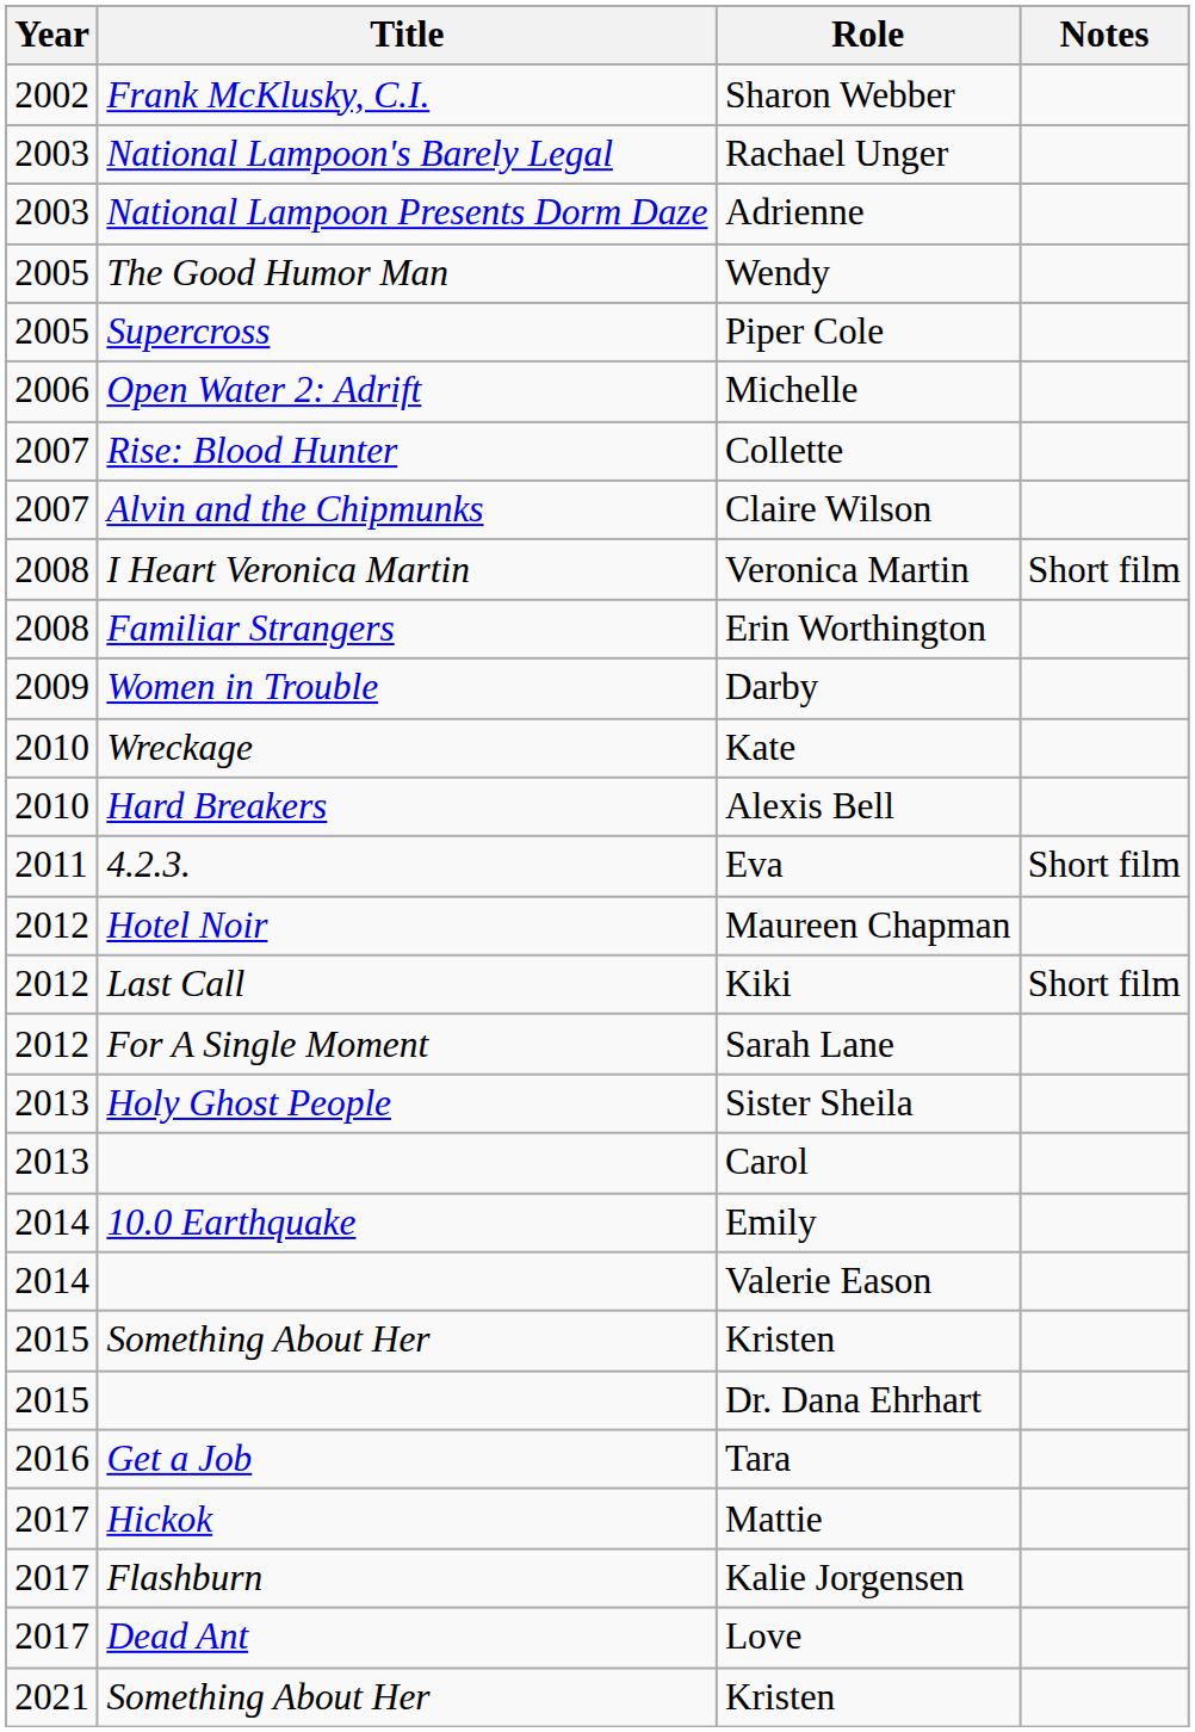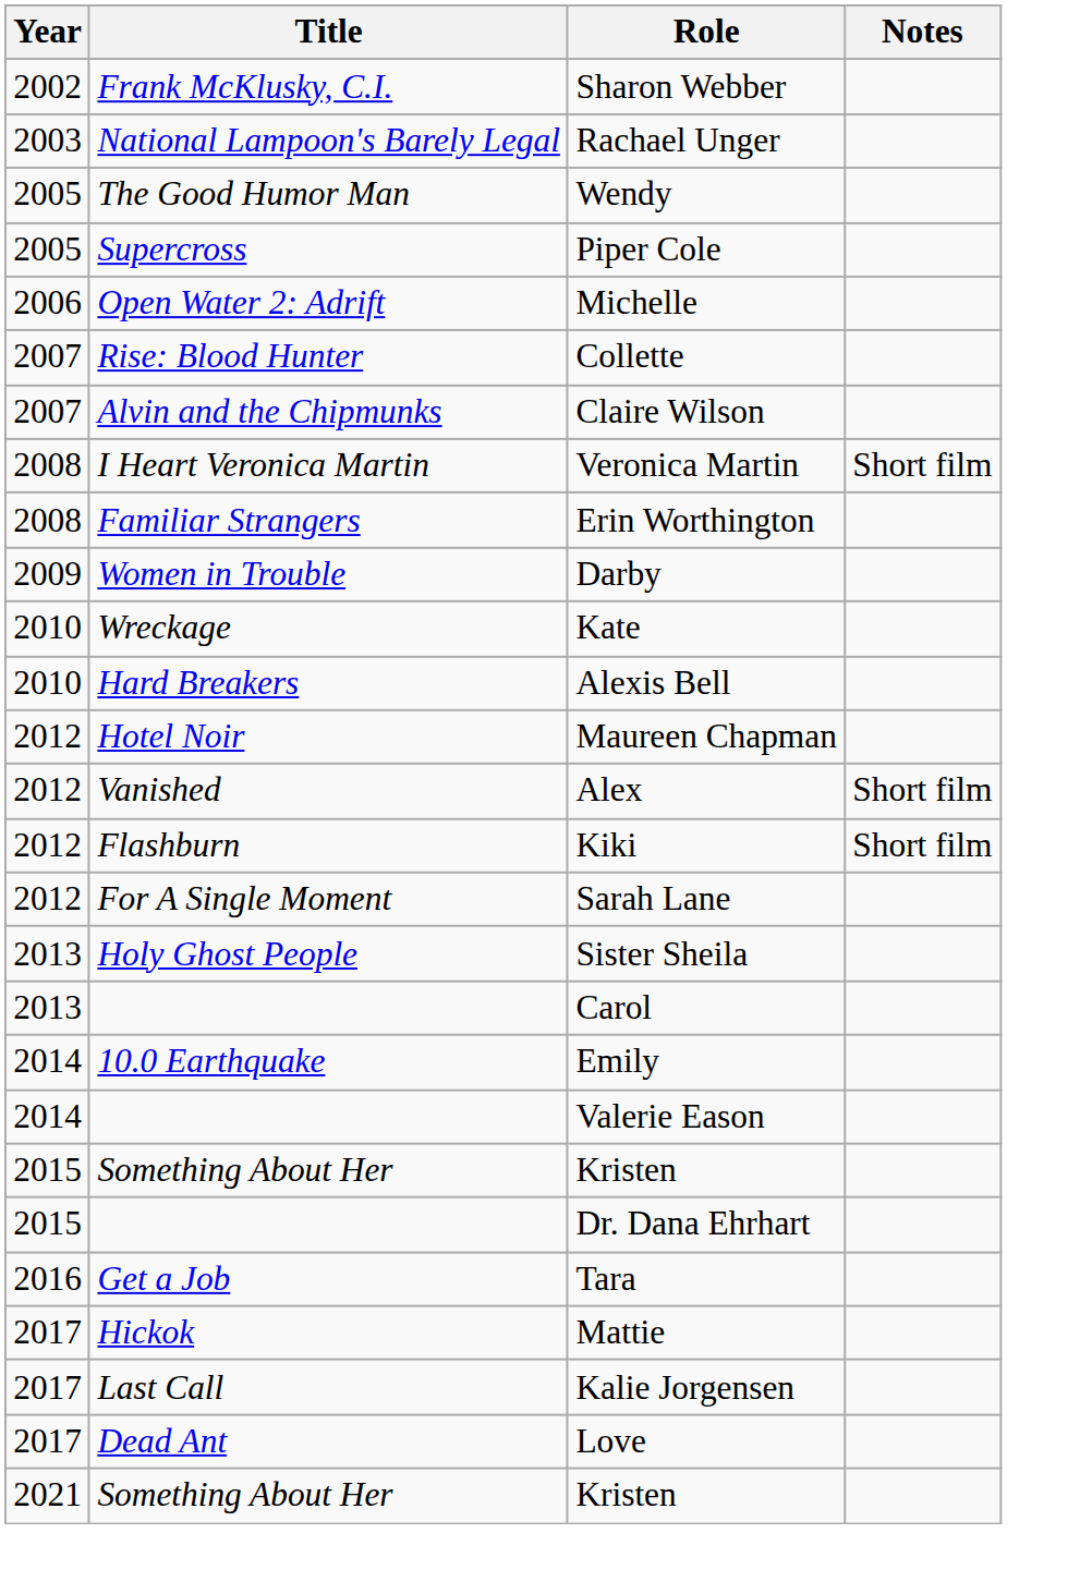- row: 2003 | National Lampoon Presents Dorm Daze | Adrienne
- row: 2011 | 4.2.3. | Eva | Short film
+ row: 2012 | Vanished | Alex | Short film
Kiki | Title: Last Call -> Flashburn
Kalie Jorgensen | Title: Flashburn -> Last Call
